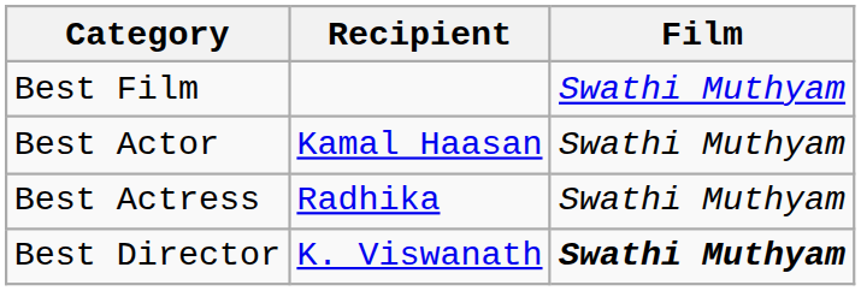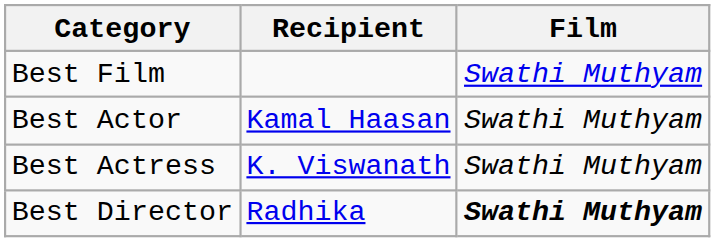Best Actress | Recipient: Radhika -> K. Viswanath
Best Director | Recipient: K. Viswanath -> Radhika
